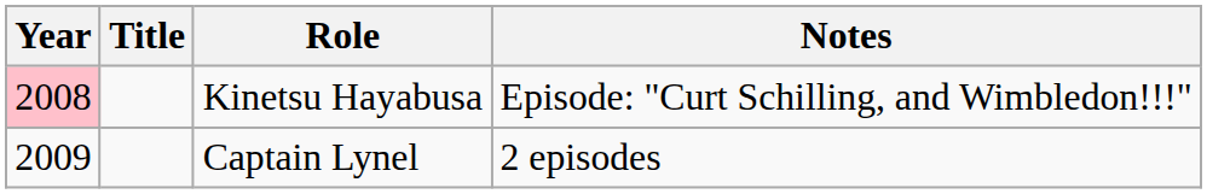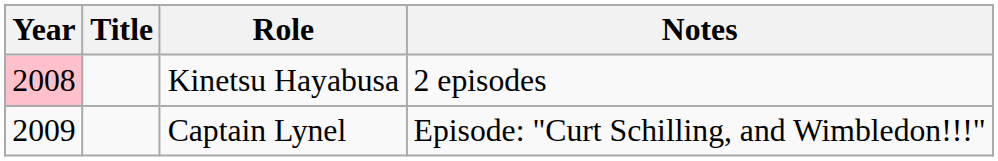Kinetsu Hayabusa | Notes: Episode: "Curt Schilling, and Wimbledon!!!" -> 2 episodes
Captain Lynel | Notes: 2 episodes -> Episode: "Curt Schilling, and Wimbledon!!!"
